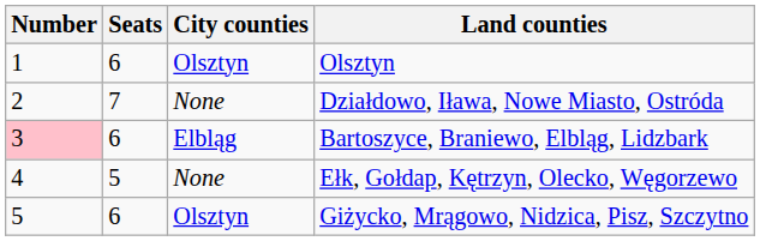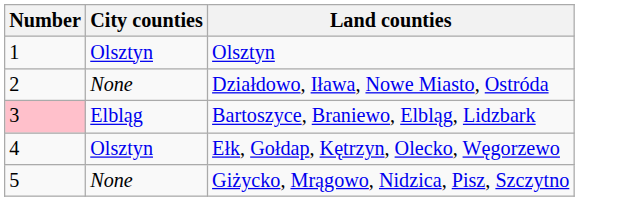- column: Seats | 6 | 7 | 6 | 5 | 6
Ełk, Gołdap, Kętrzyn, Olecko, Węgorzewo | City counties: None -> Olsztyn
Giżycko, Mrągowo, Nidzica, Pisz, Szczytno | City counties: Olsztyn -> None
